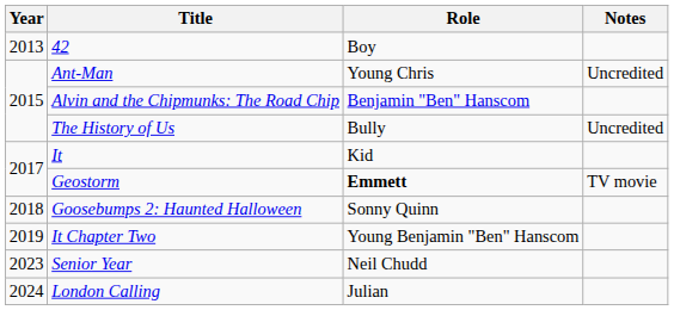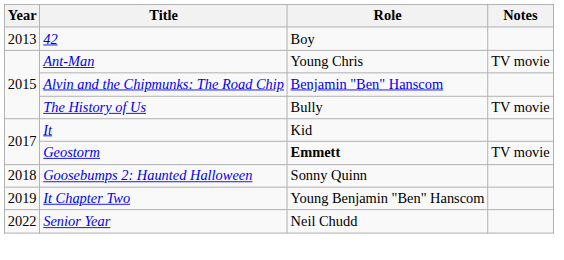Ant-Man | Notes: Uncredited -> TV movie
The History of Us | Notes: Uncredited -> TV movie
Senior Year | Year: 2023 -> 2022
- row: 2024 | London Calling | Julian
